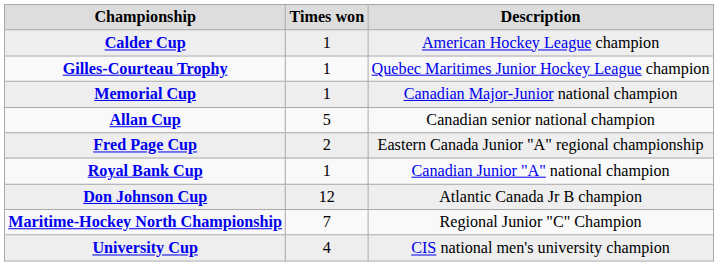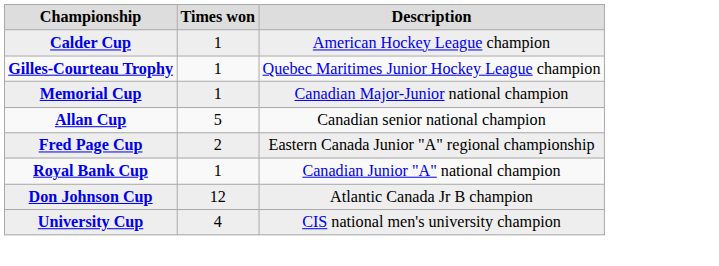- row: Maritime-Hockey North Championship | 7 | Regional Junior "C" Champion
